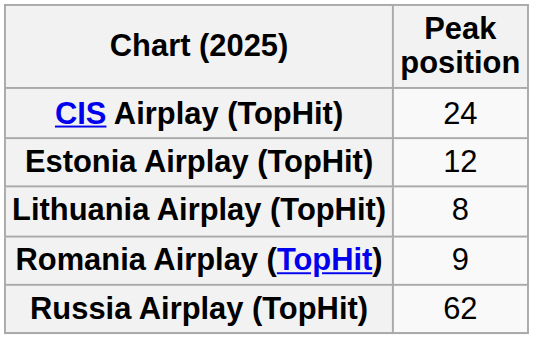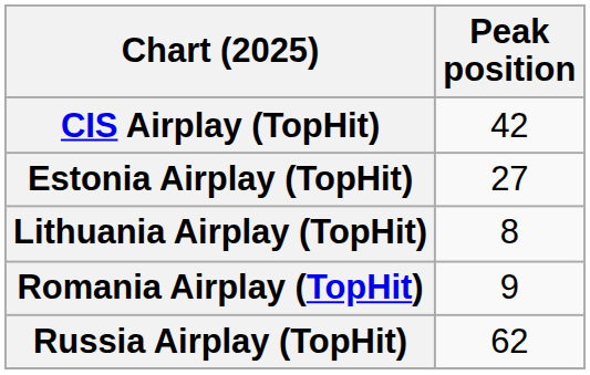CIS Airplay (TopHit) | Peak position: 24 -> 42
Estonia Airplay (TopHit) | Peak position: 12 -> 27
